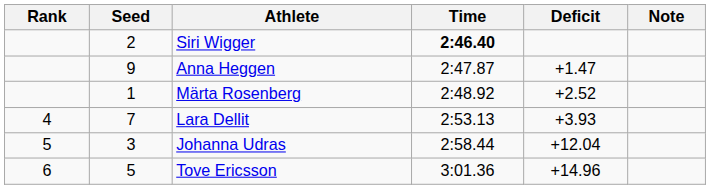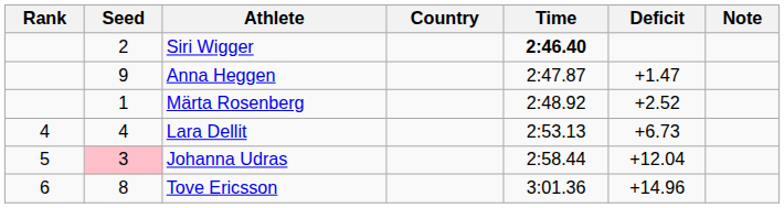+ column: Country
Lara Dellit | Seed: 7 -> 4
Lara Dellit | Deficit: +3.93 -> +6.73
Johanna Udras | Seed: no background -> pink background
Tove Ericsson | Seed: 5 -> 8
